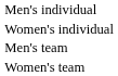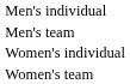rows swapped: Men's team <-> Women's individual
